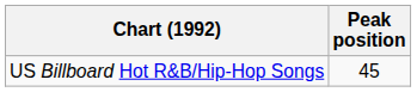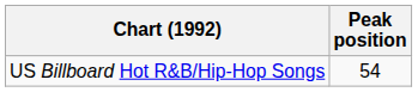US Billboard Hot R&B/Hip-Hop Songs | Peak position: 45 -> 54
